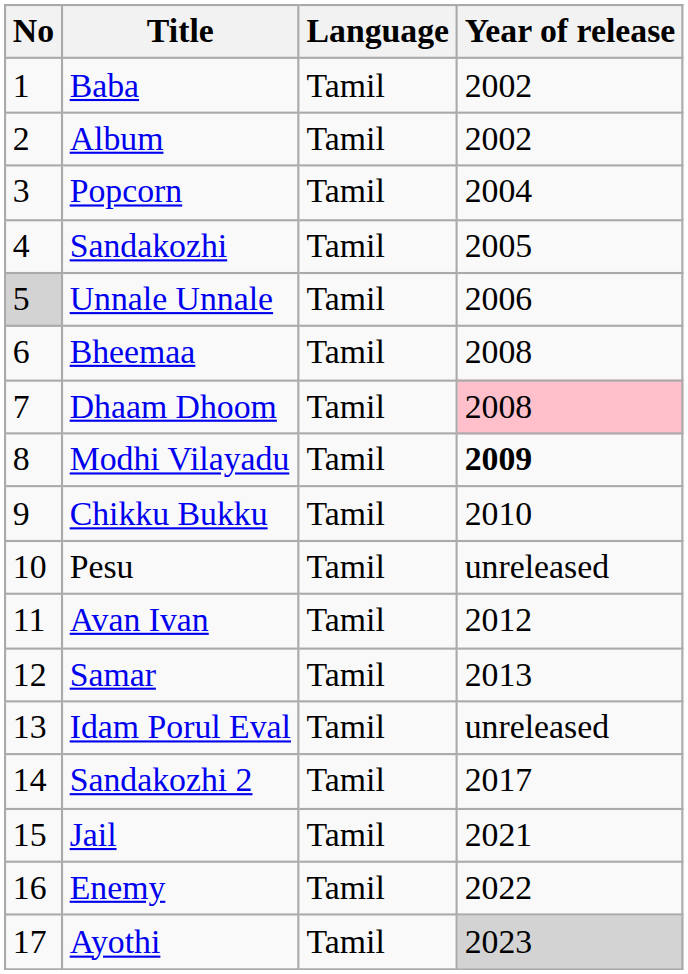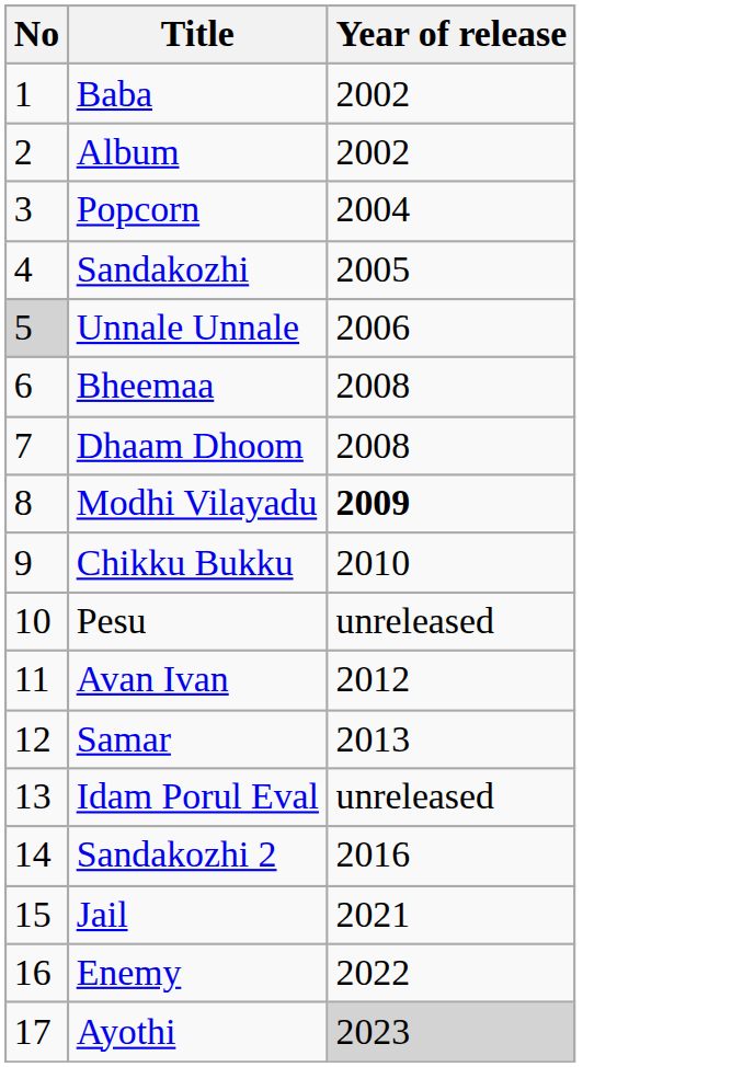- column: Language | Tamil | Tamil | Tamil | Tamil | Tamil | Tamil | Tamil | Tamil | Tamil | Tamil | Tamil | Tamil | Tamil | Tamil | Tamil | Tamil | Tamil
Dhaam Dhoom | Year of release: pink background -> no background
Sandakozhi 2 | Year of release: 2017 -> 2016
